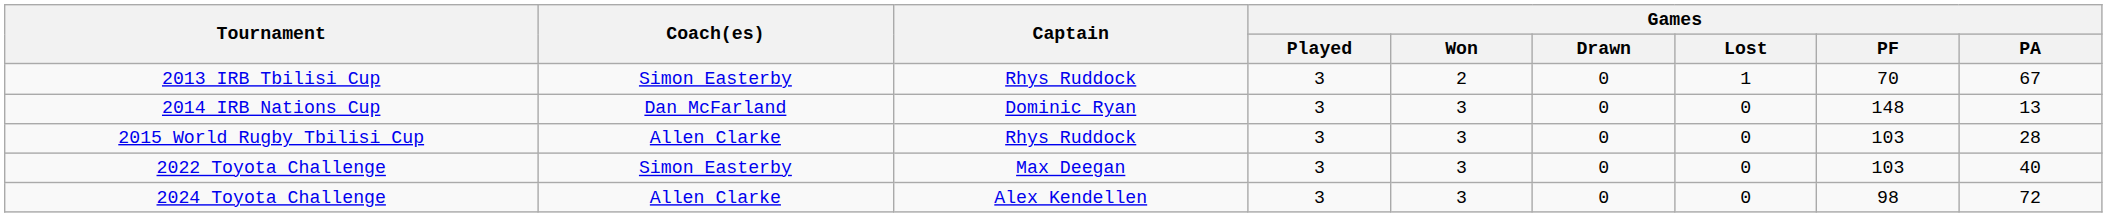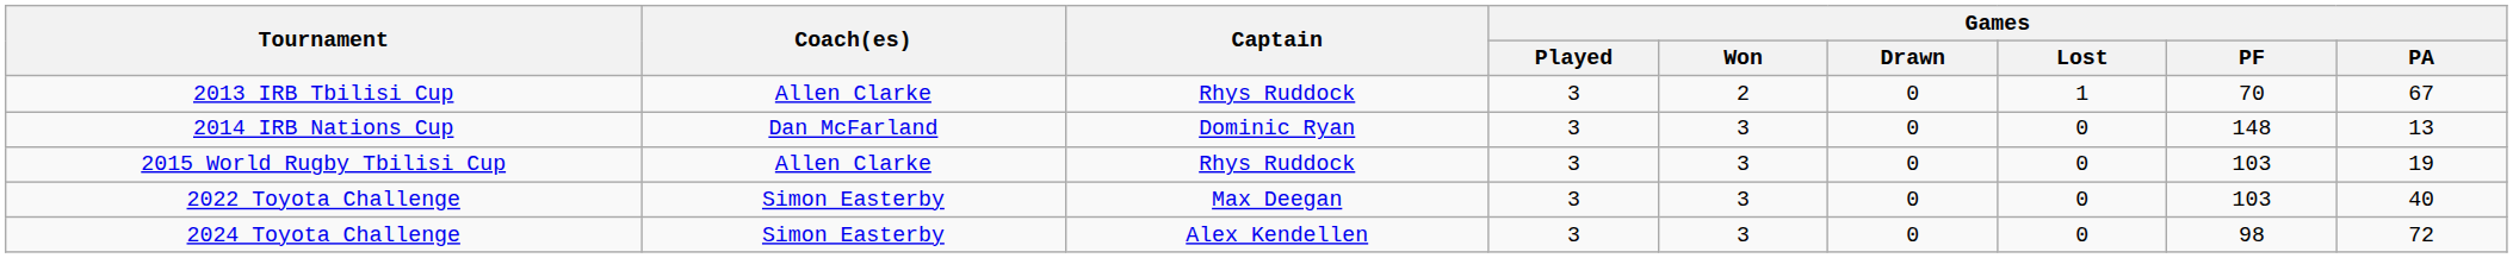2013 IRB Tbilisi Cup | Coach(es): Simon Easterby -> Allen Clarke
2015 World Rugby Tbilisi Cup | Games / PA: 28 -> 19
2024 Toyota Challenge | Coach(es): Allen Clarke -> Simon Easterby
